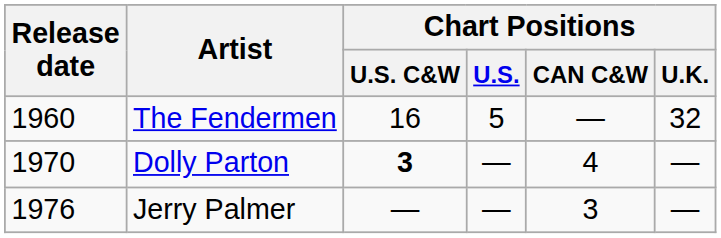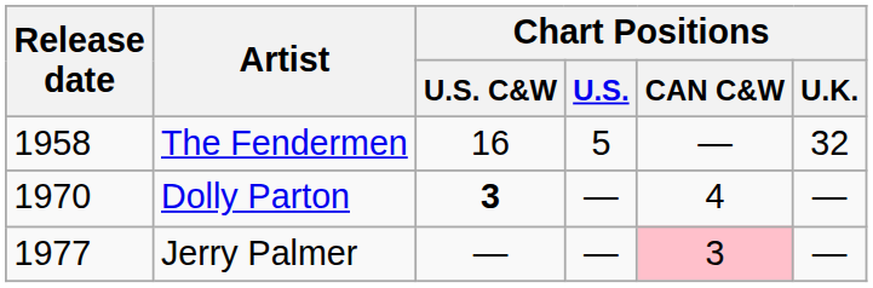The Fendermen | Release date: 1960 -> 1958
Jerry Palmer | Release date: 1976 -> 1977
Jerry Palmer | Chart Positions / CAN C&W: no background -> pink background
